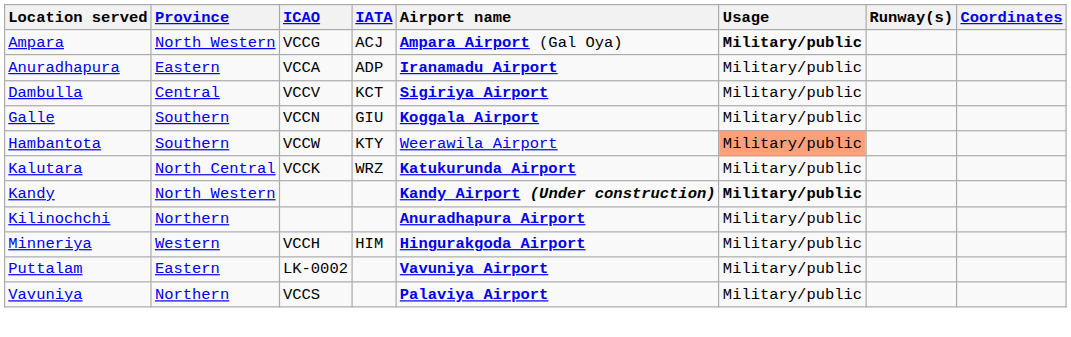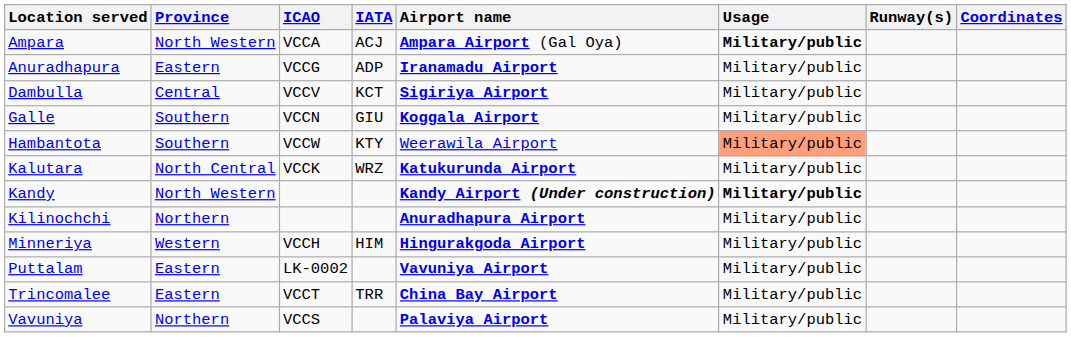Ampara | ICAO: VCCG -> VCCA
Anuradhapura | ICAO: VCCA -> VCCG
+ row: Trincomalee | Eastern | VCCT | TRR | China Bay Airport | Military/public
